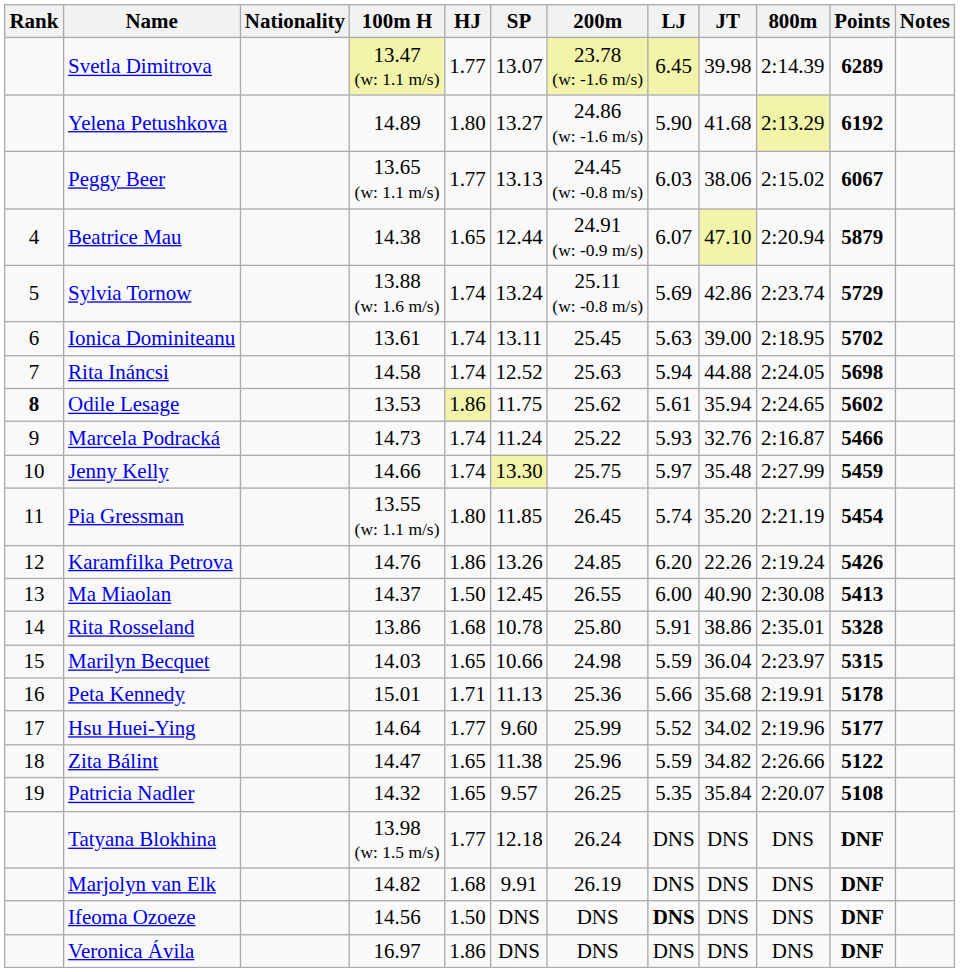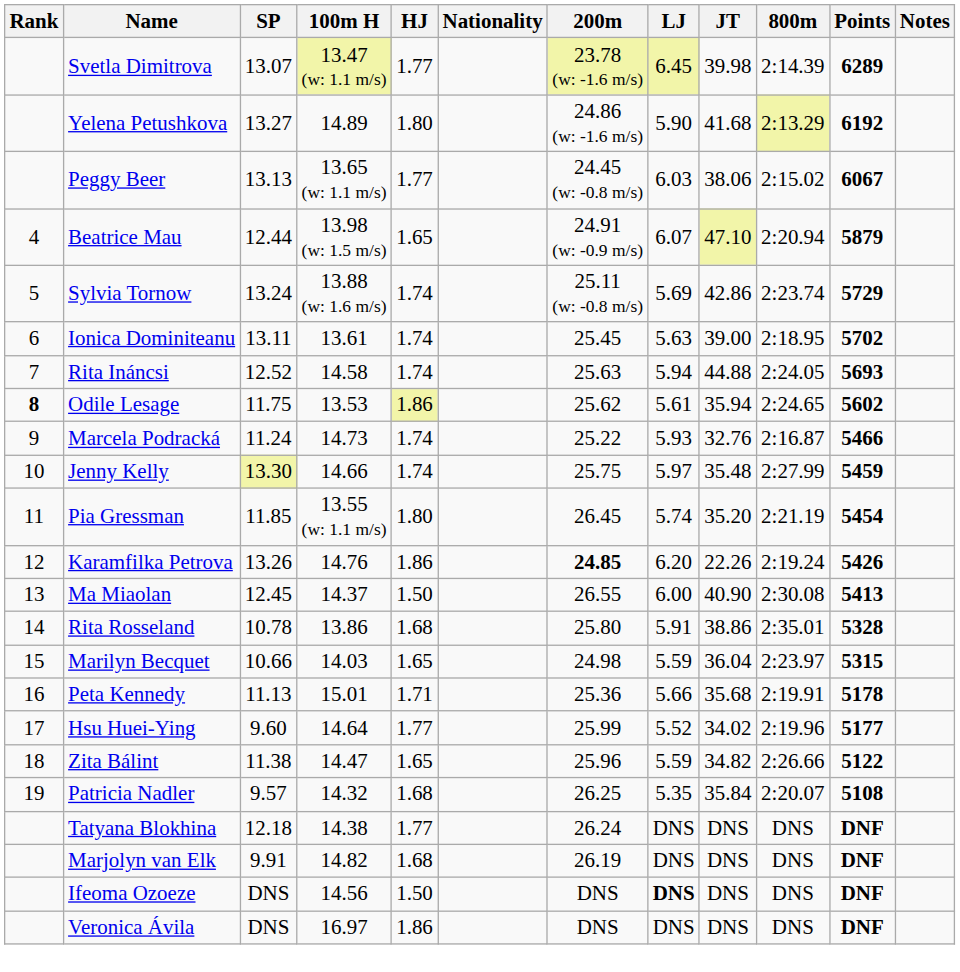columns swapped: Nationality <-> SP
Beatrice Mau | 100m H: 14.38 -> 13.98 (w: 1.5 m/s)
Rita Ináncsi | Points: 5698 -> 5693
Karamfilka Petrova | 200m: normal -> bold
Patricia Nadler | HJ: 1.65 -> 1.68
Tatyana Blokhina | 100m H: 13.98 (w: 1.5 m/s) -> 14.38
